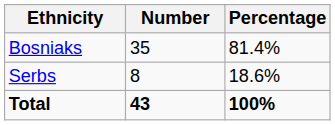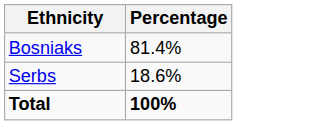- column: Number | 35 | 8 | 43
